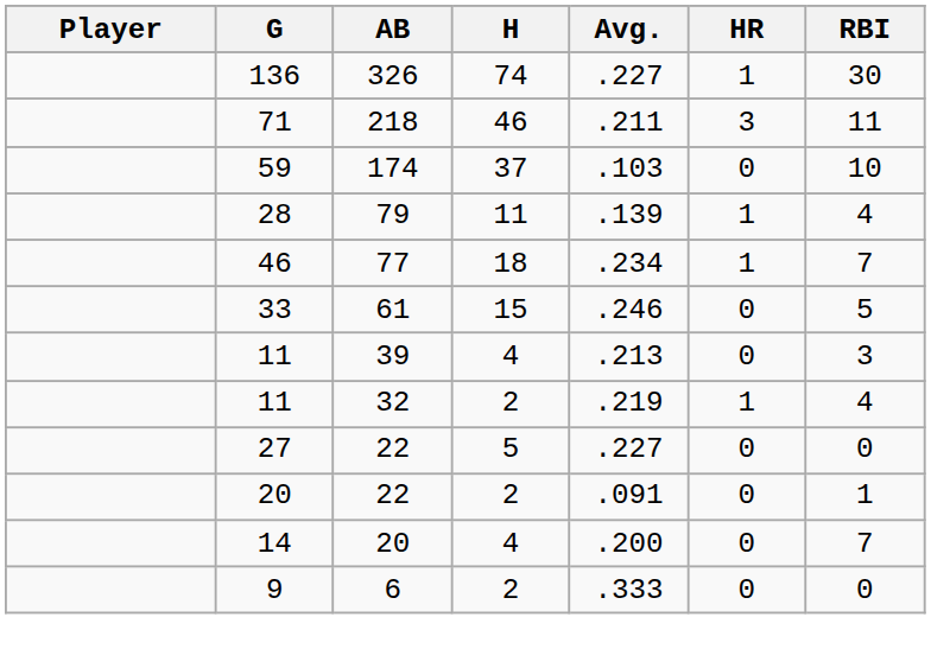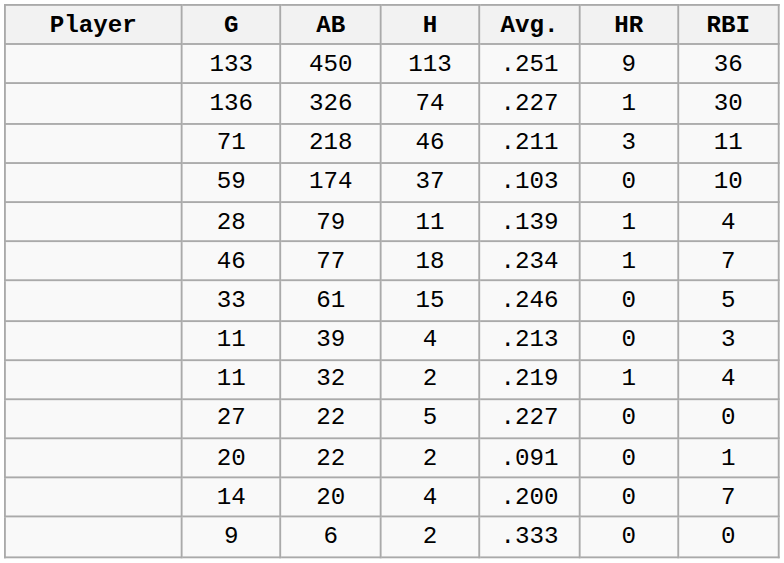+ row: 133 | 450 | 113 | .251 | 9 | 36
